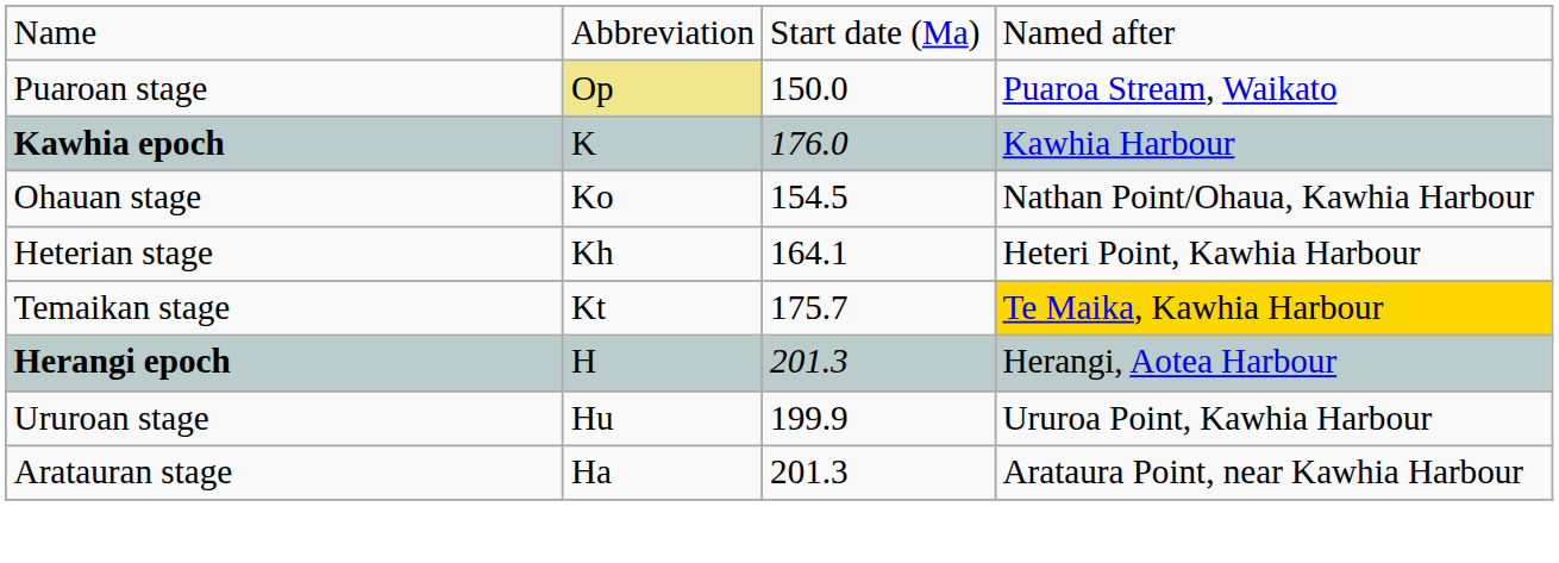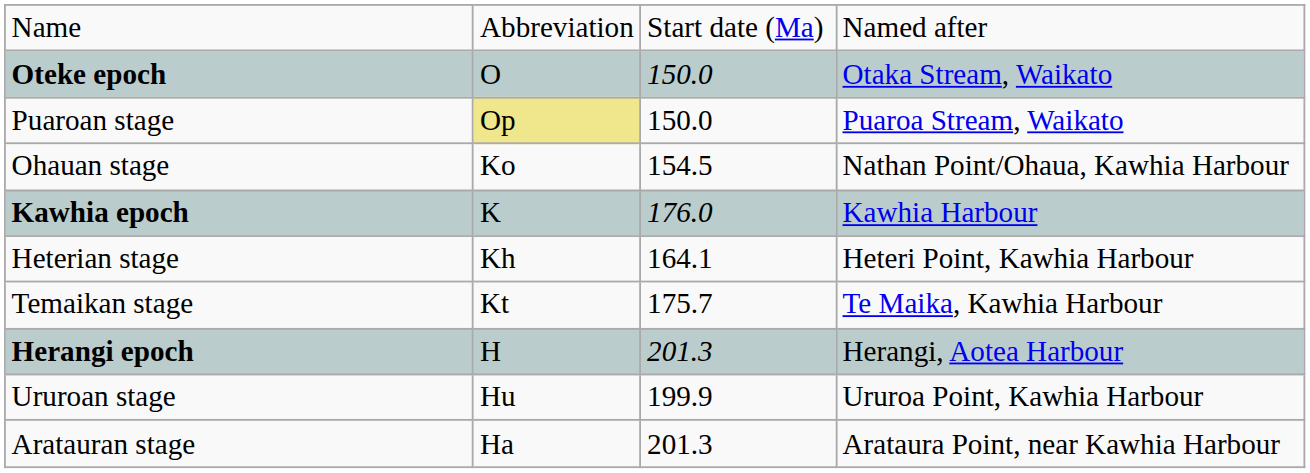+ row: Oteke epoch | O | 150.0 | Otaka Stream, Waikato
rows swapped: Kawhia epoch <-> Ohauan stage
Temaikan stage | column 4: gold background -> no background
